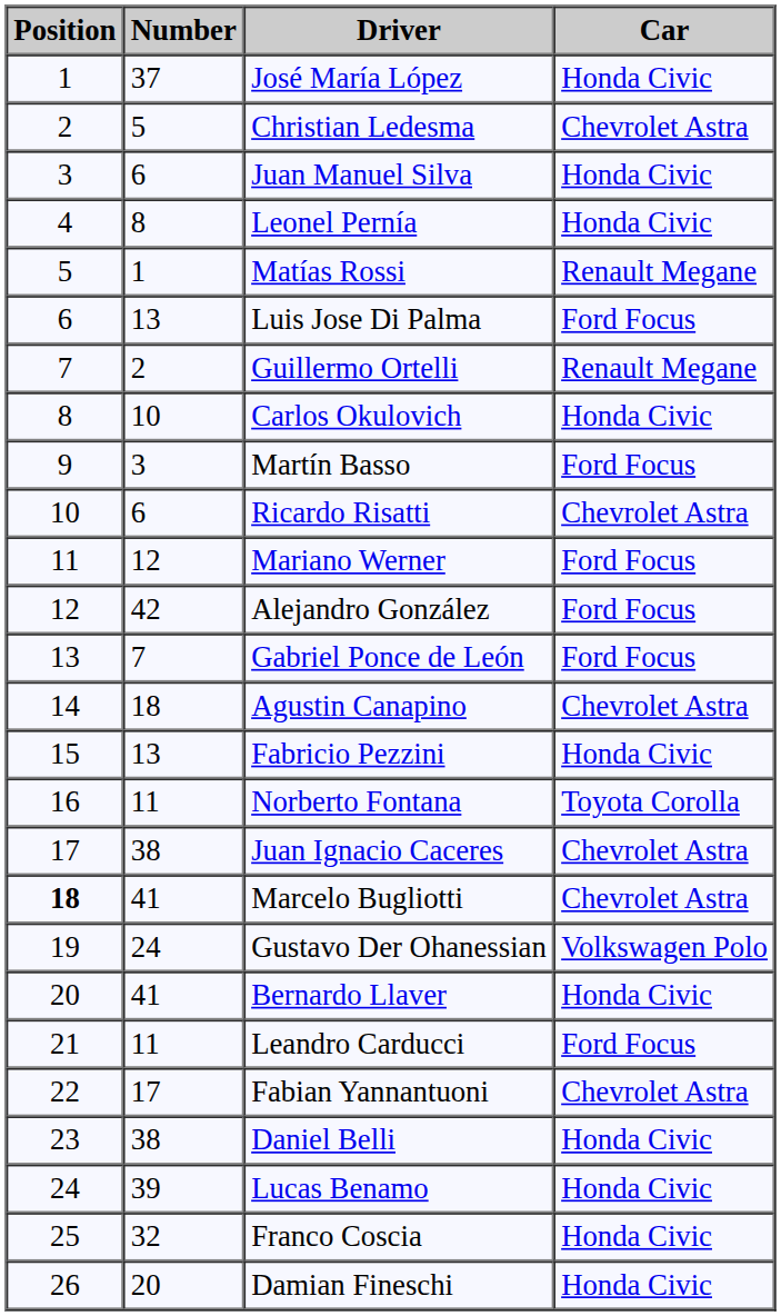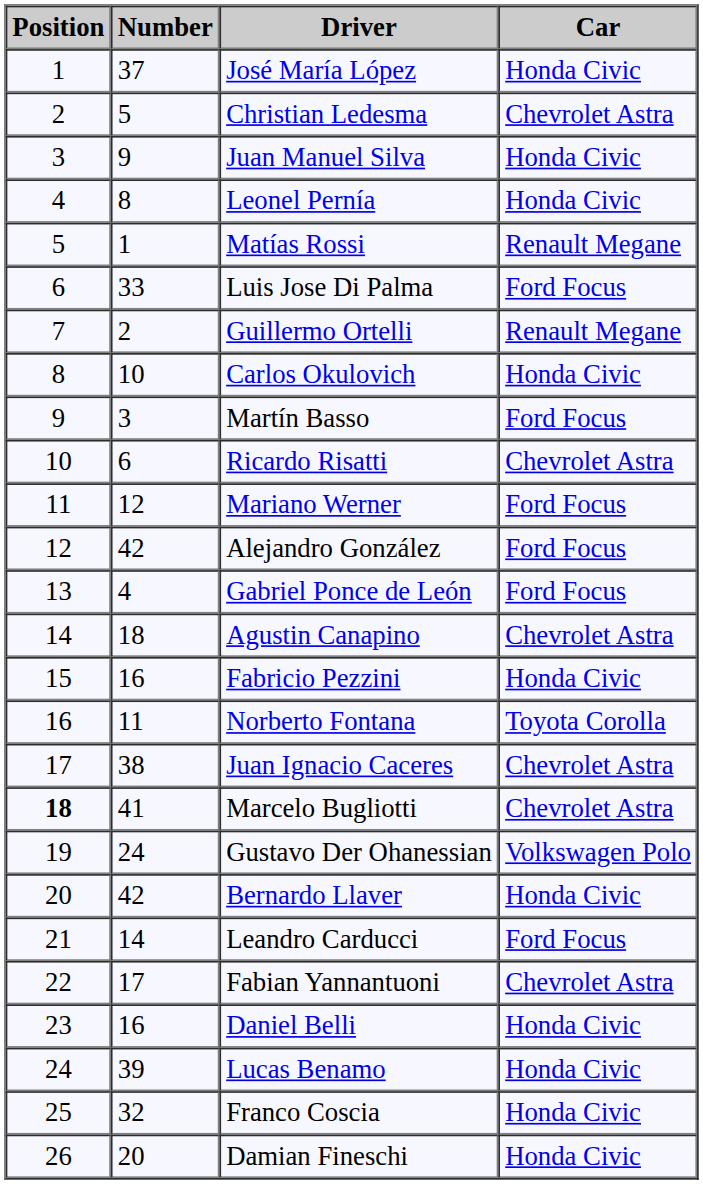Juan Manuel Silva | Number: 6 -> 9
Luis Jose Di Palma | Number: 13 -> 33
Gabriel Ponce de León | Number: 7 -> 4
Fabricio Pezzini | Number: 13 -> 16
Bernardo Llaver | Number: 41 -> 42
Leandro Carducci | Number: 11 -> 14
Daniel Belli | Number: 38 -> 16
